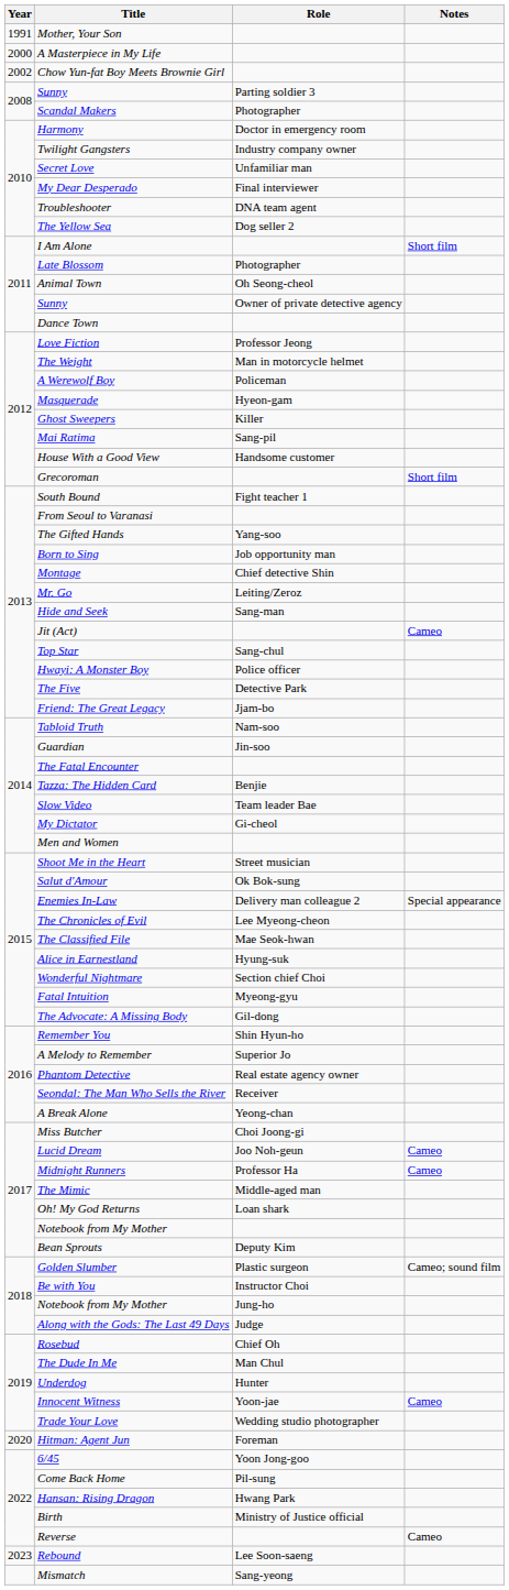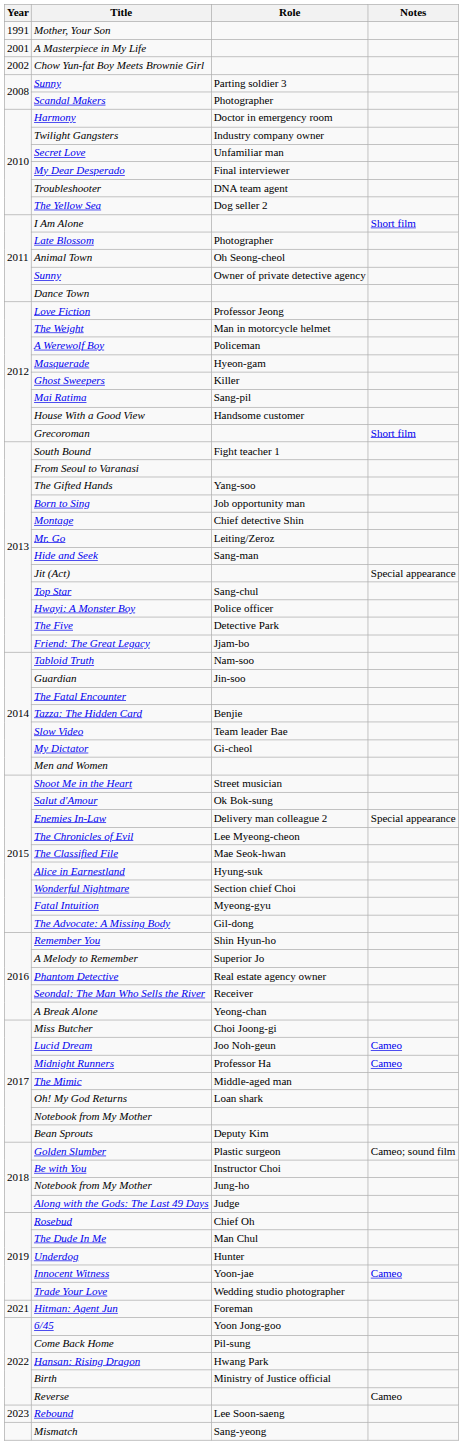A Masterpiece in My Life | Year: 2000 -> 2001
Jit (Act) | Notes: Cameo -> Special appearance
Hitman: Agent Jun | Year: 2020 -> 2021
